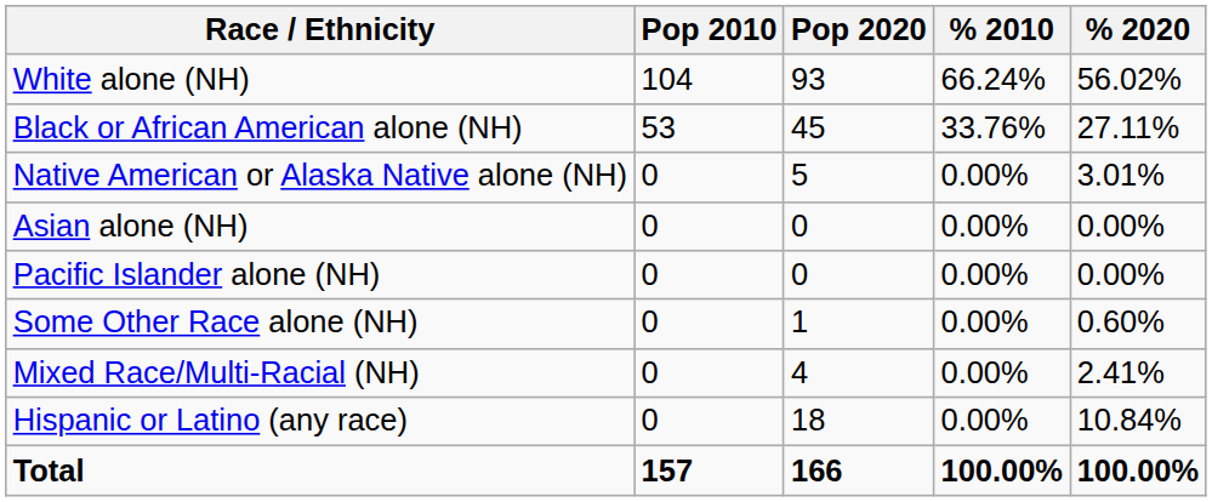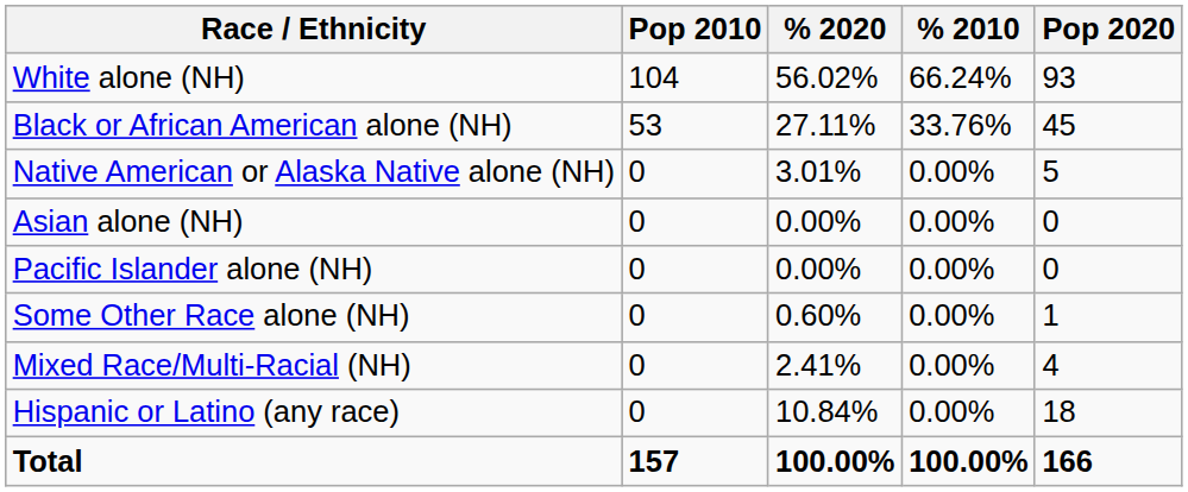columns swapped: Pop 2020 <-> % 2020
